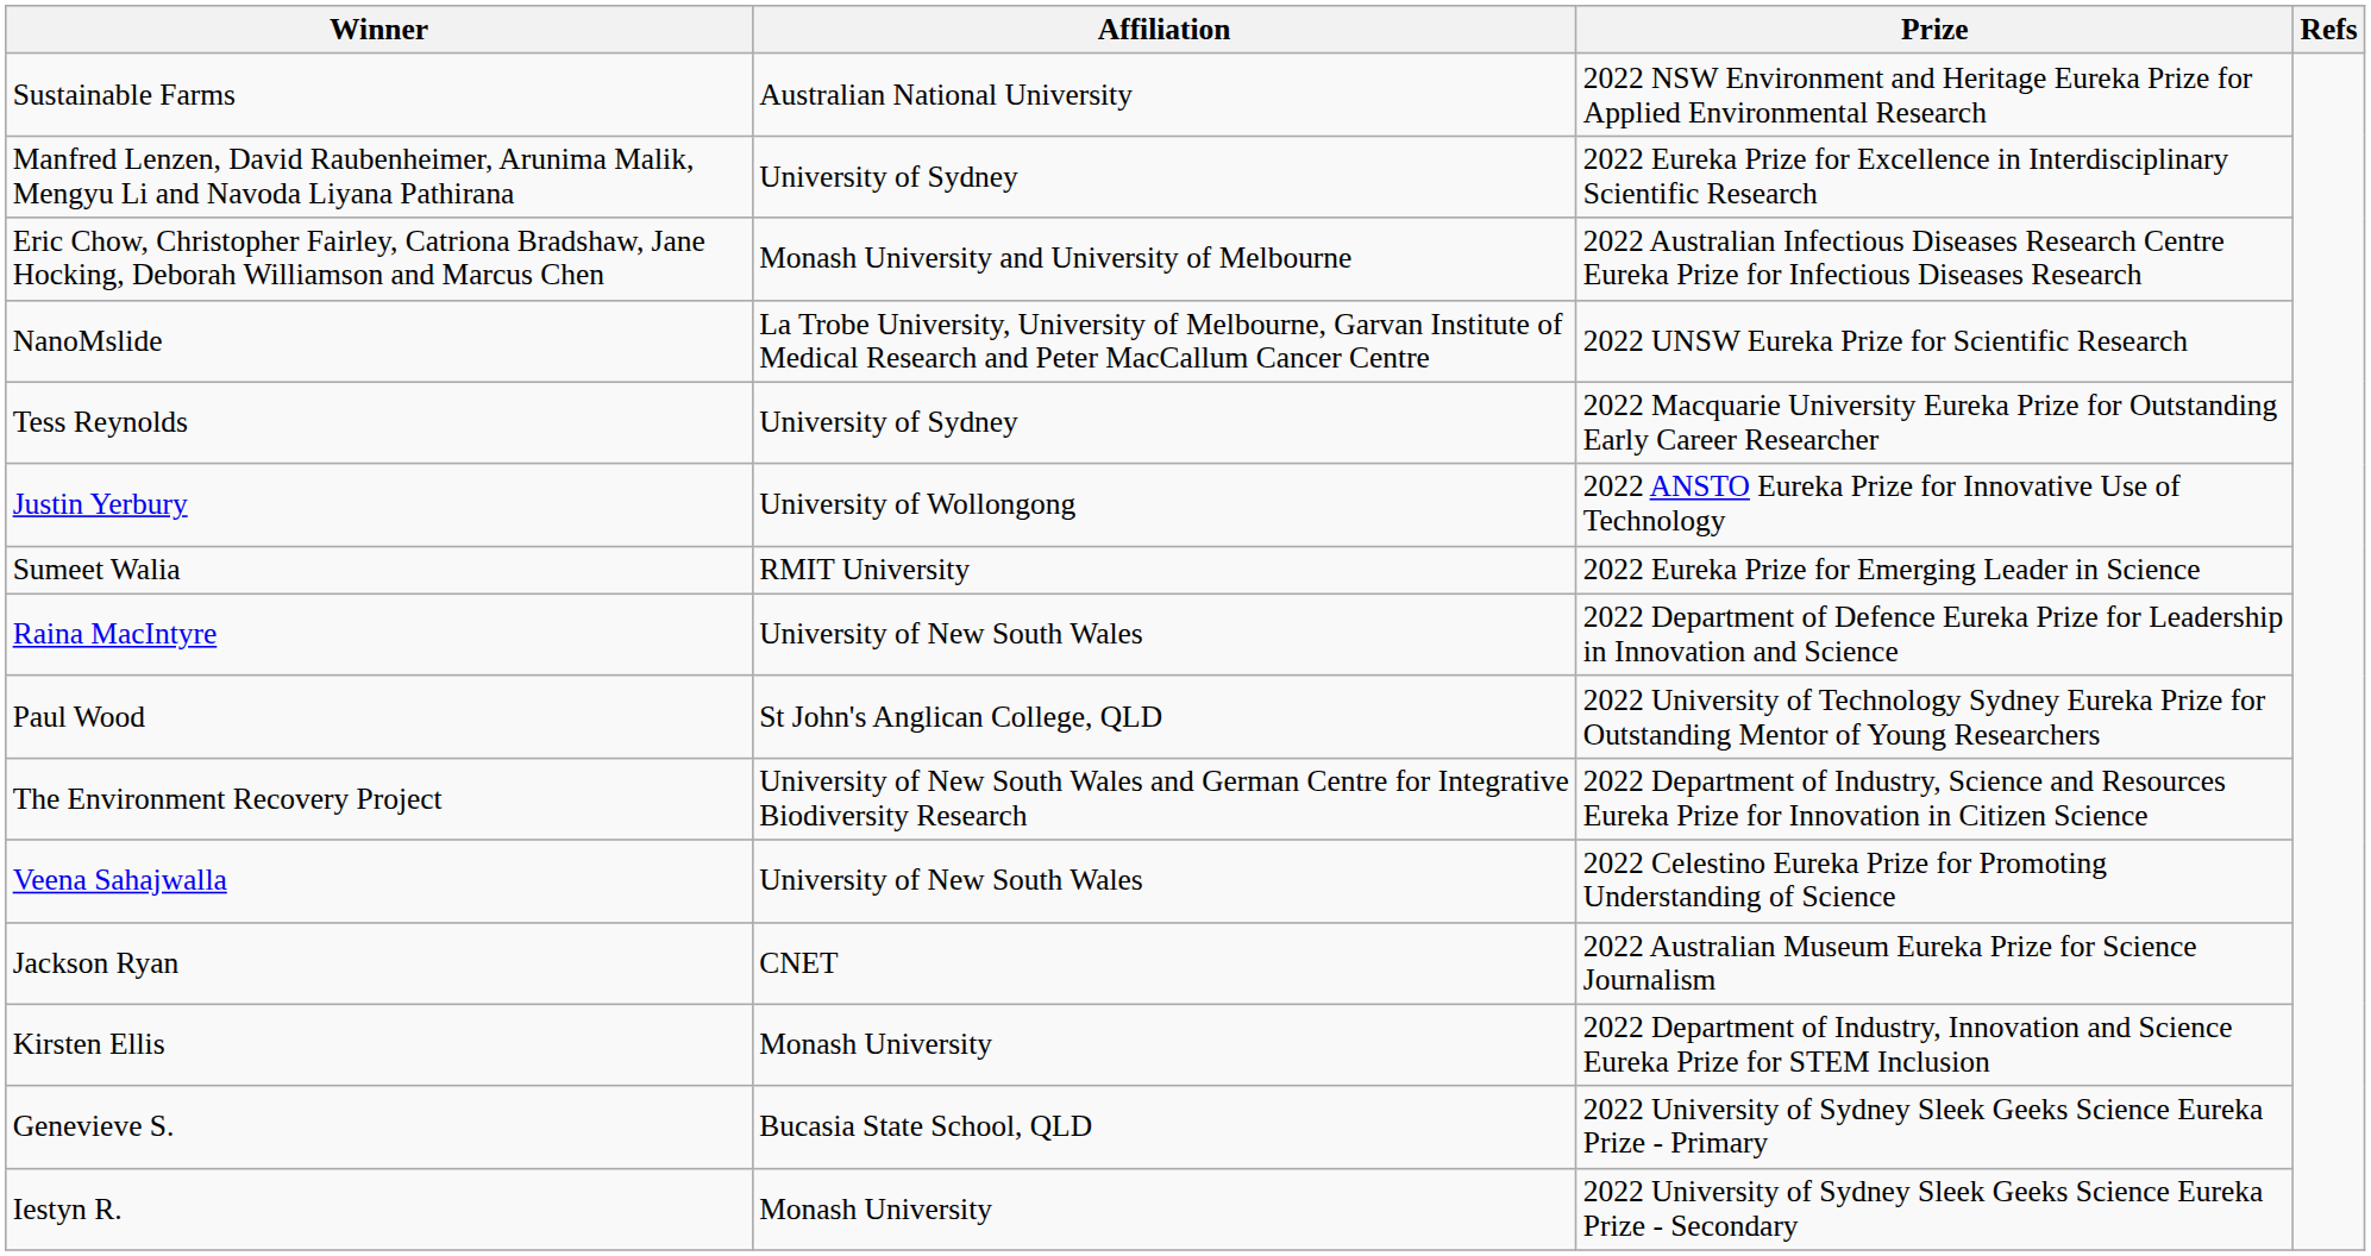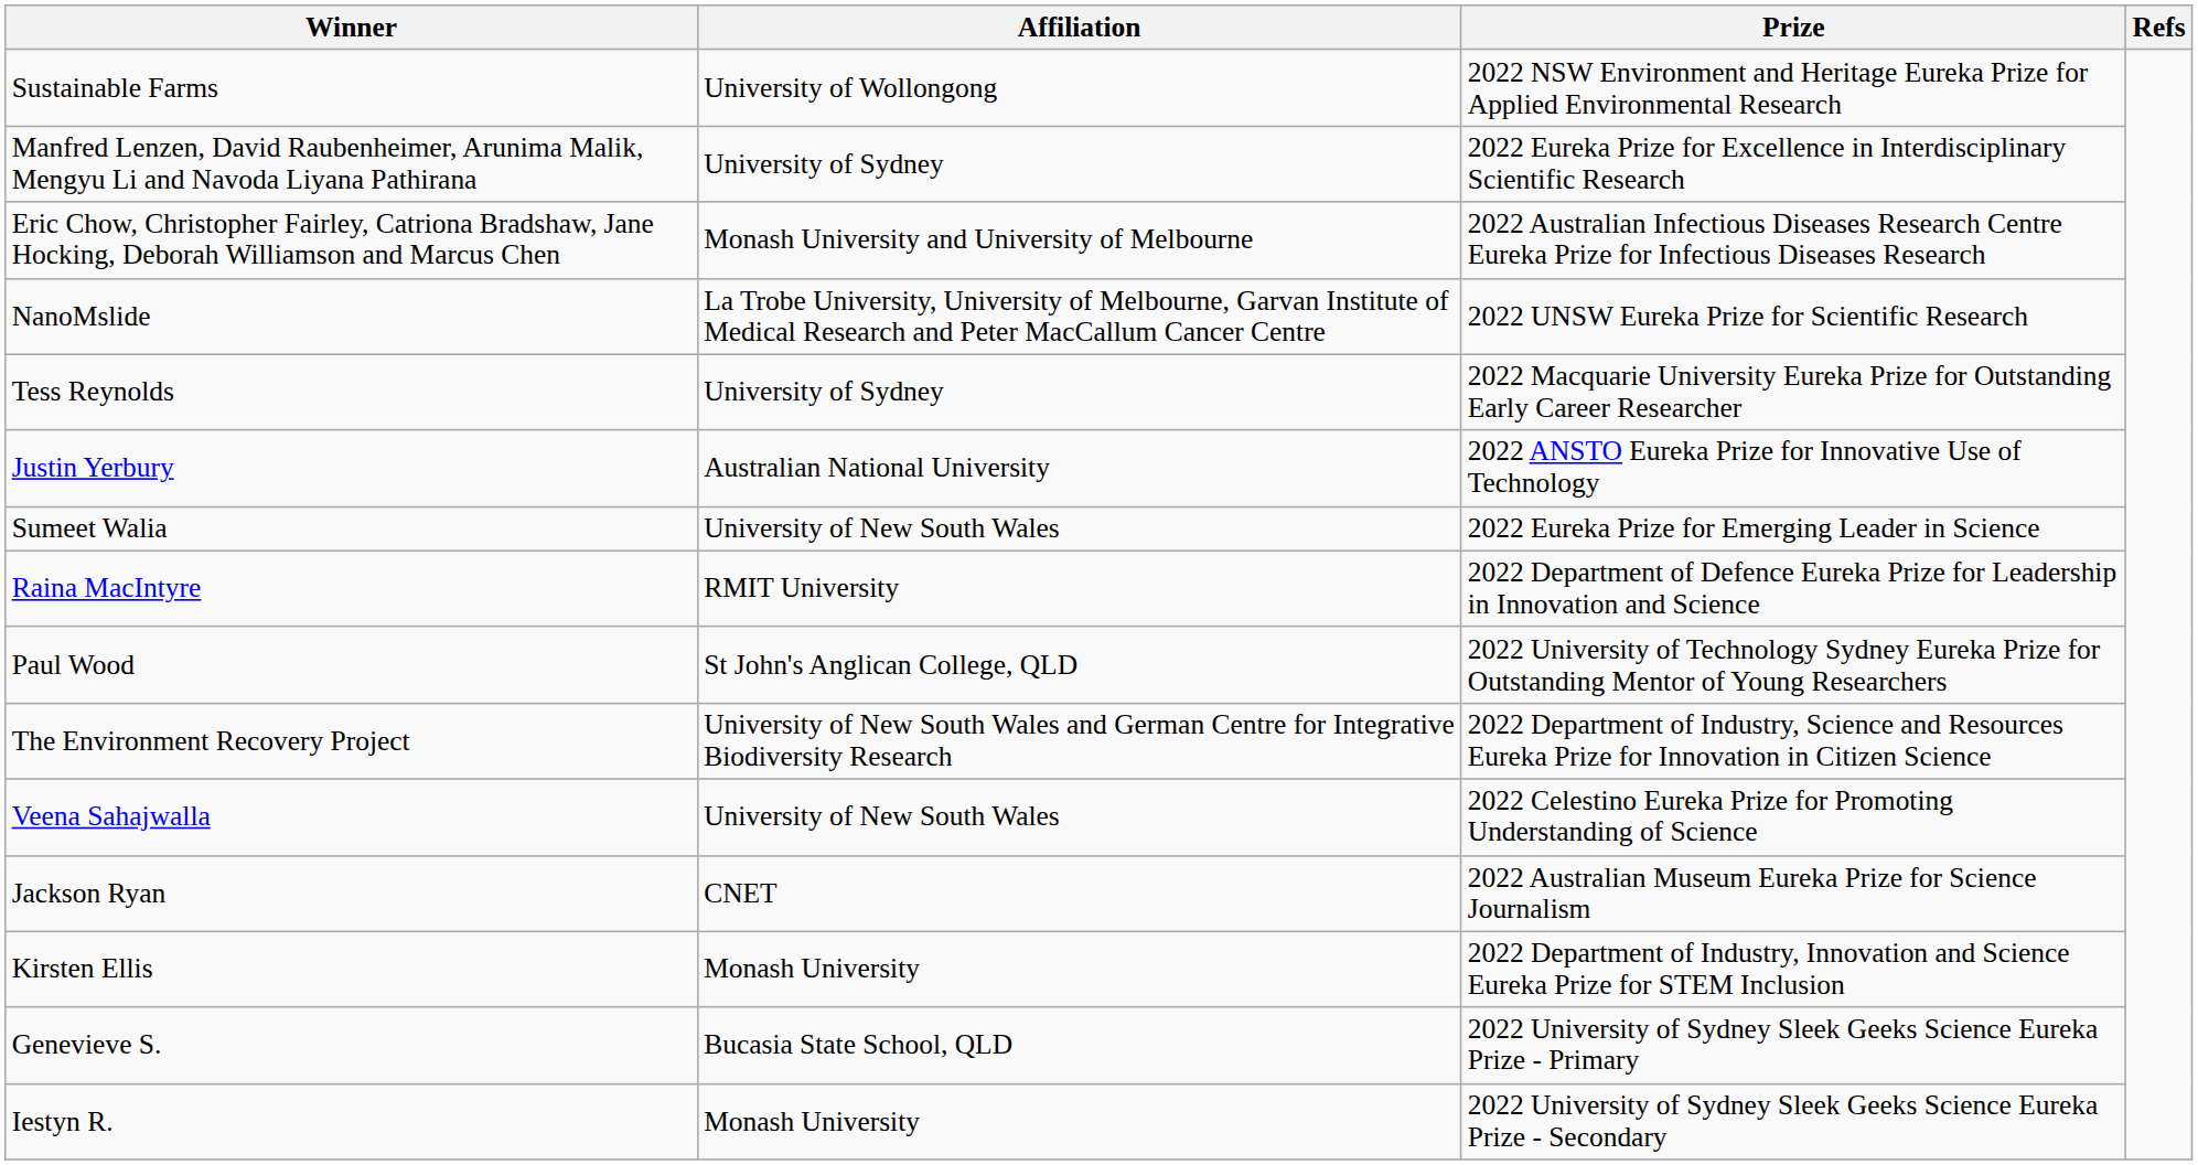Sustainable Farms | Affiliation: Australian National University -> University of Wollongong
Justin Yerbury | Affiliation: University of Wollongong -> Australian National University
Sumeet Walia | Affiliation: RMIT University -> University of New South Wales
Raina MacIntyre | Affiliation: University of New South Wales -> RMIT University
